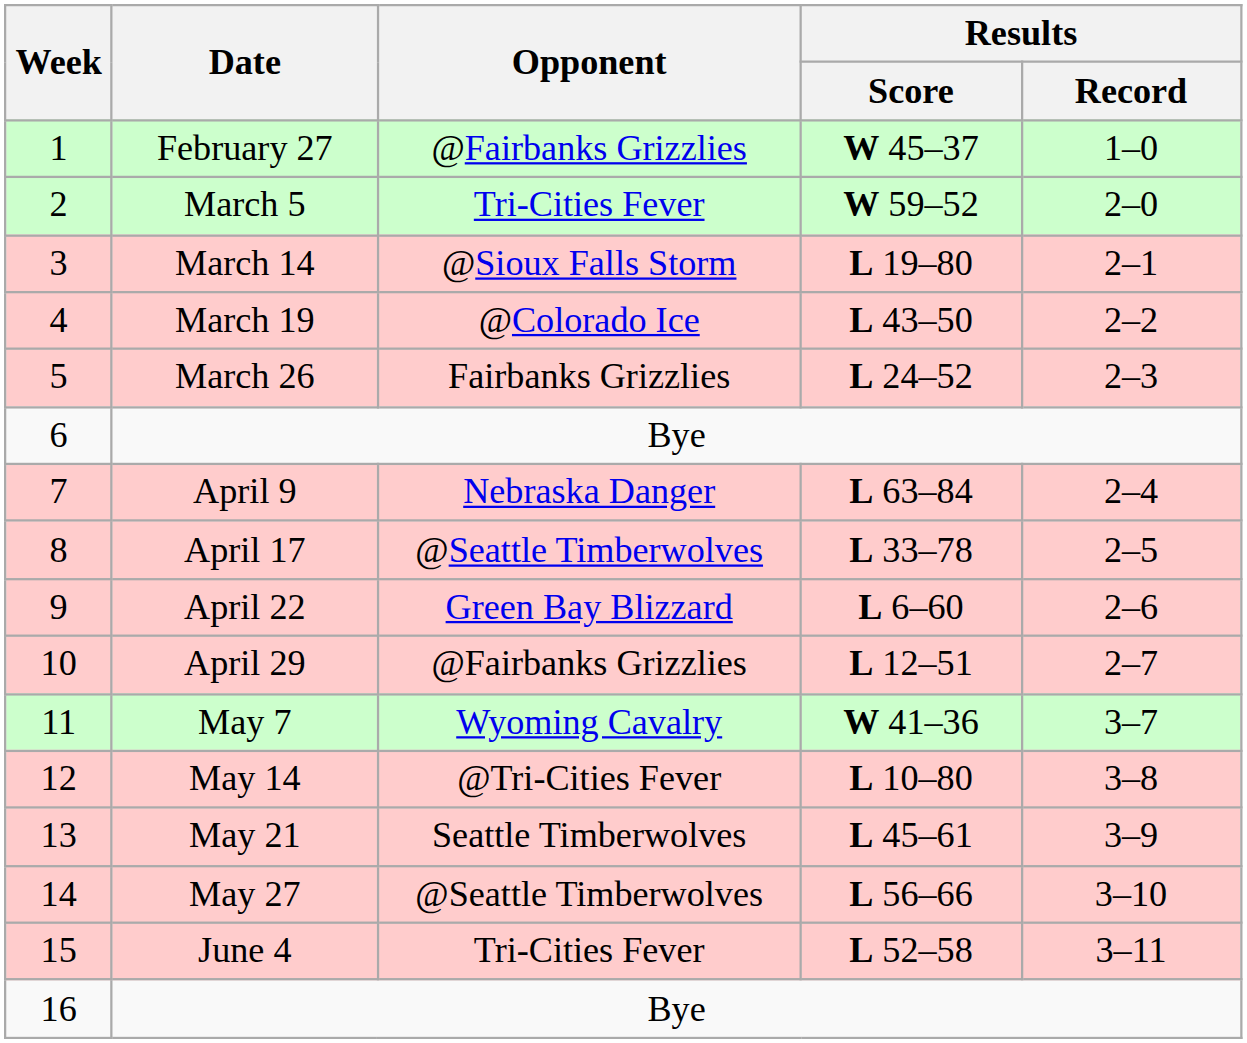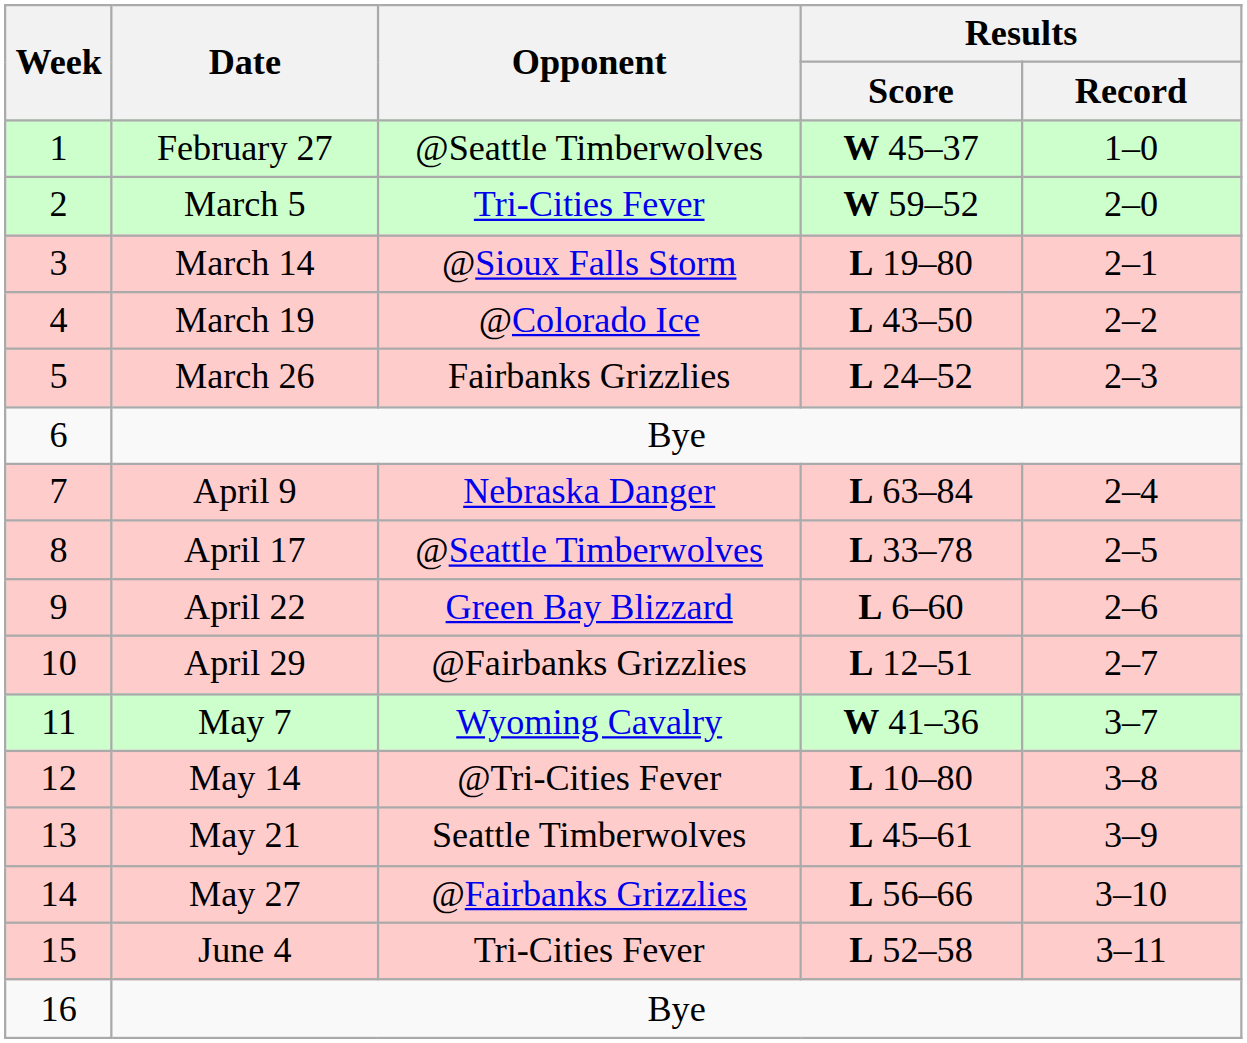February 27 | Opponent: @Fairbanks Grizzlies -> @Seattle Timberwolves
May 27 | Opponent: @Seattle Timberwolves -> @Fairbanks Grizzlies
